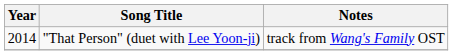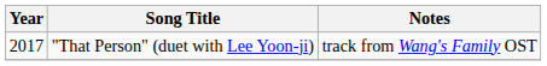"That Person" (duet with Lee Yoon-ji) | Year: 2014 -> 2017
